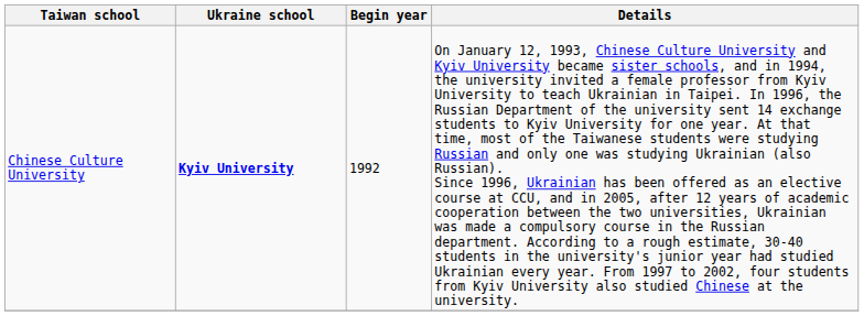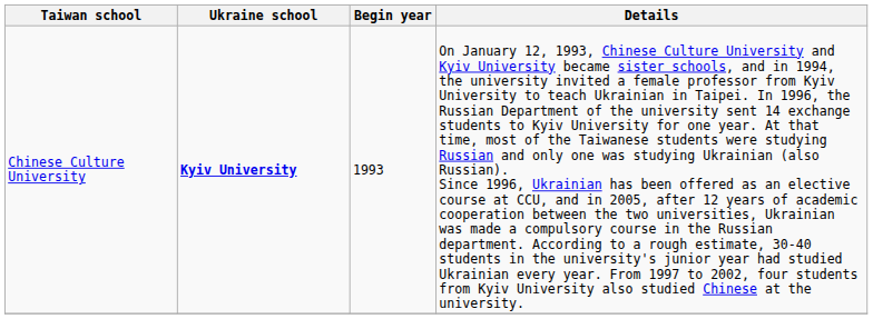Chinese Culture University | Begin year: 1992 -> 1993
